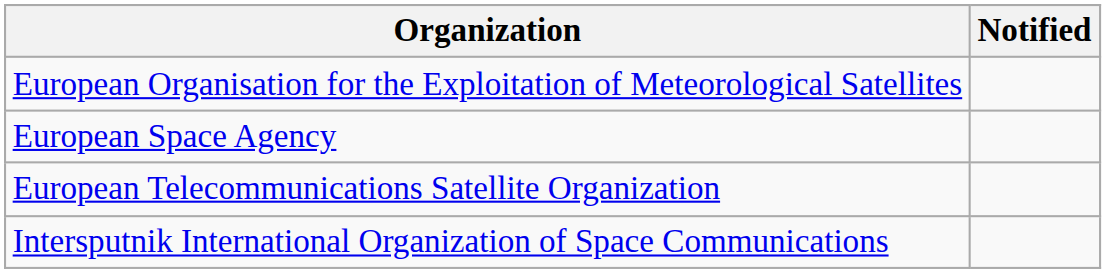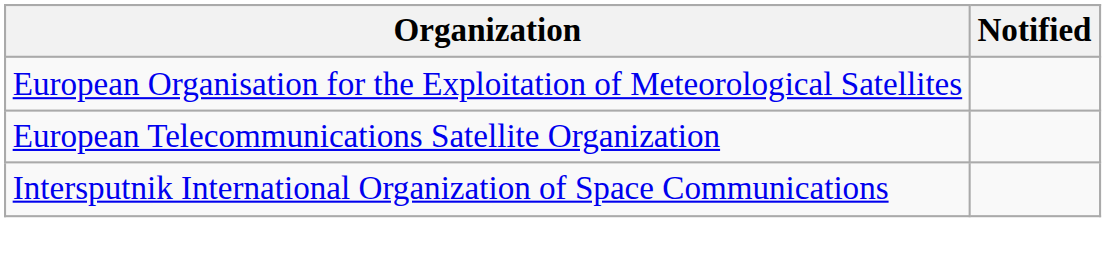- row: European Space Agency
